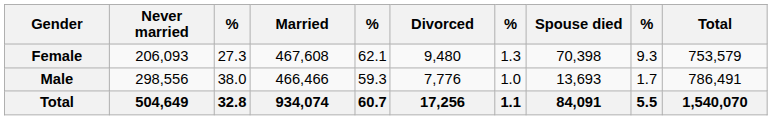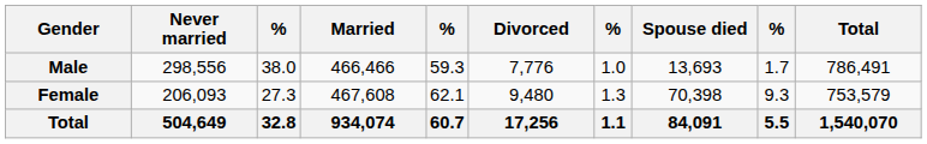rows swapped: Male <-> Female
